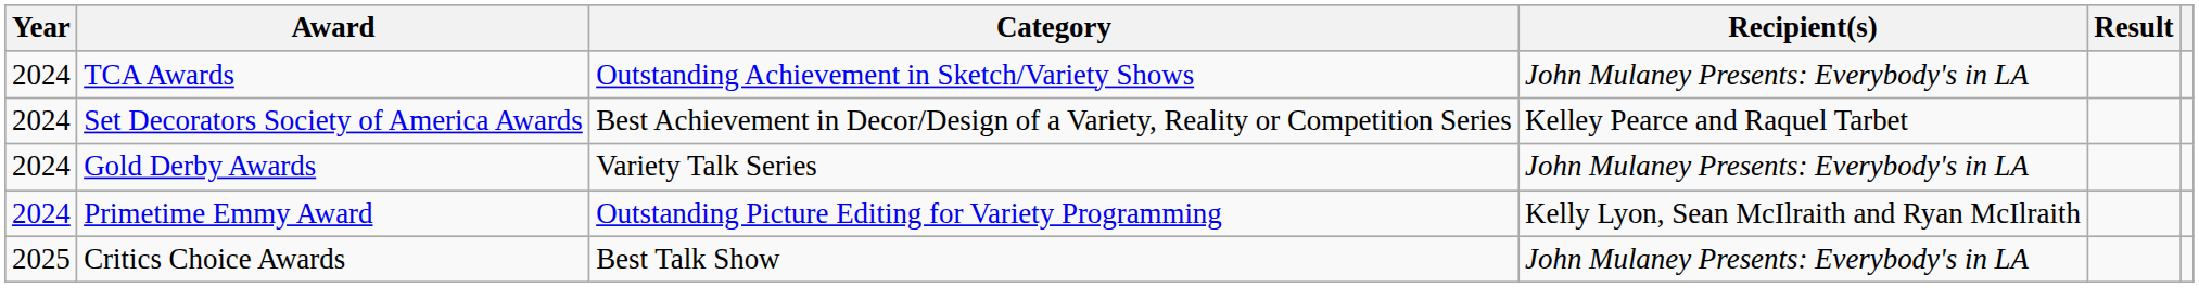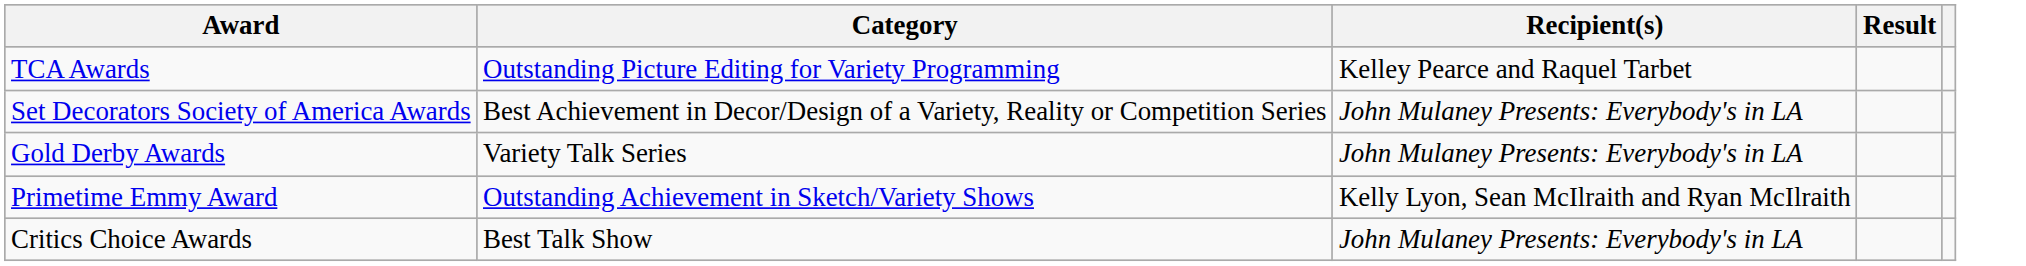- column: Year | 2024 | 2024 | 2024 | 2024 | 2025
TCA Awards | Category: Outstanding Achievement in Sketch/Variety Shows -> Outstanding Picture Editing for Variety Programming
TCA Awards | Recipient(s): John Mulaney Presents: Everybody's in LA -> Kelley Pearce and Raquel Tarbet
Set Decorators Society of America Awards | Recipient(s): Kelley Pearce and Raquel Tarbet -> John Mulaney Presents: Everybody's in LA
Primetime Emmy Award | Category: Outstanding Picture Editing for Variety Programming -> Outstanding Achievement in Sketch/Variety Shows
